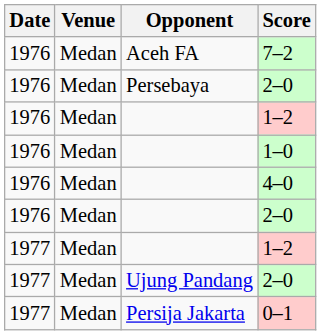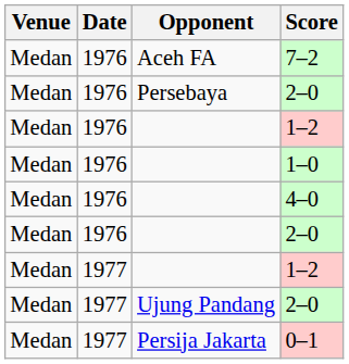columns swapped: Date <-> Venue
